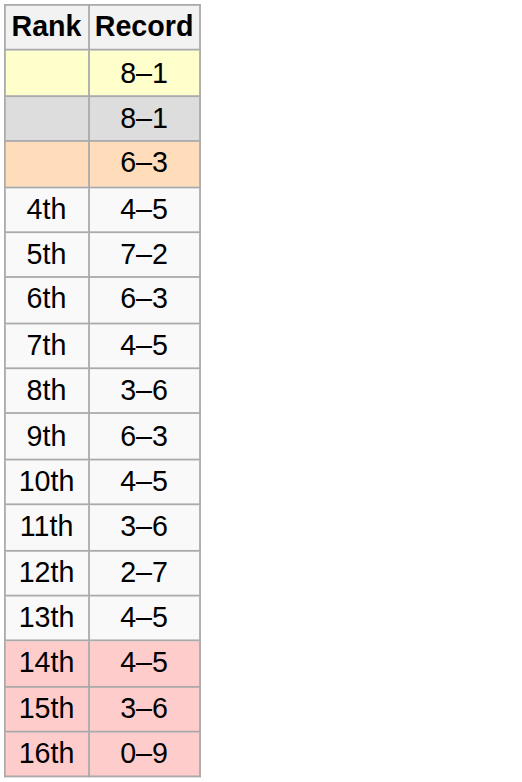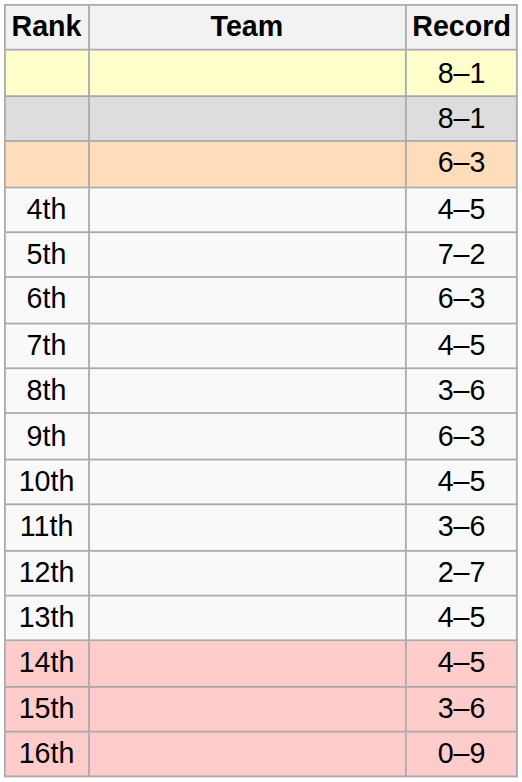+ column: Team
